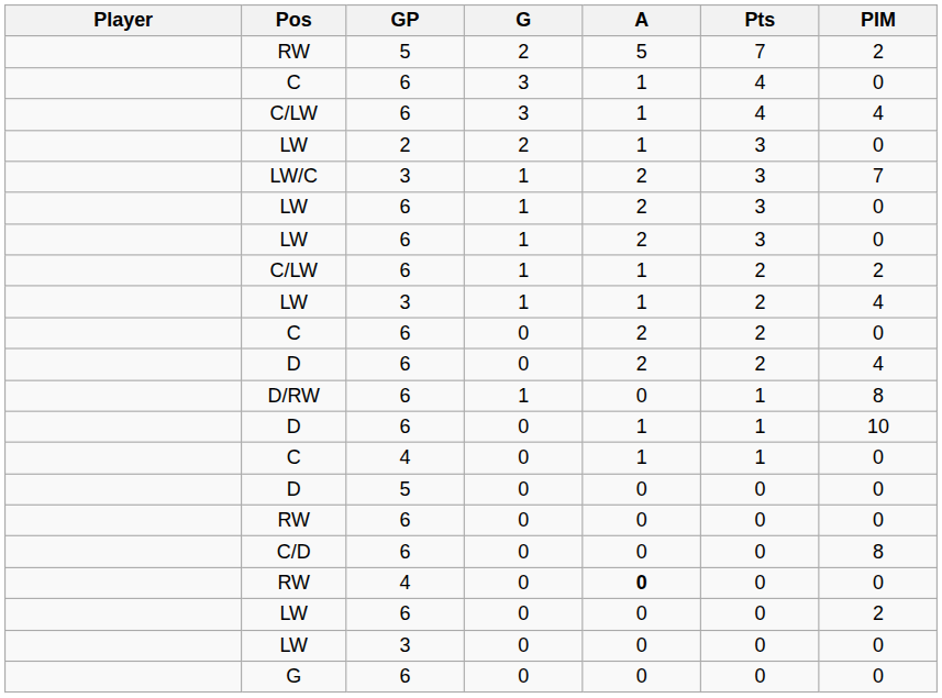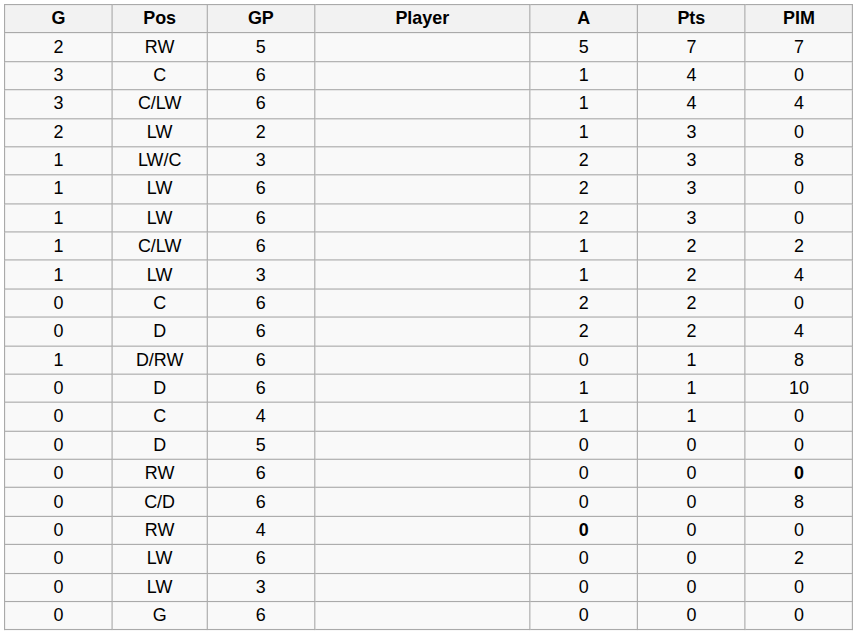columns swapped: Player <-> G
RW / 5 | PIM: 2 -> 7
LW/C | PIM: 7 -> 8
RW / 6 | PIM: normal -> bold
